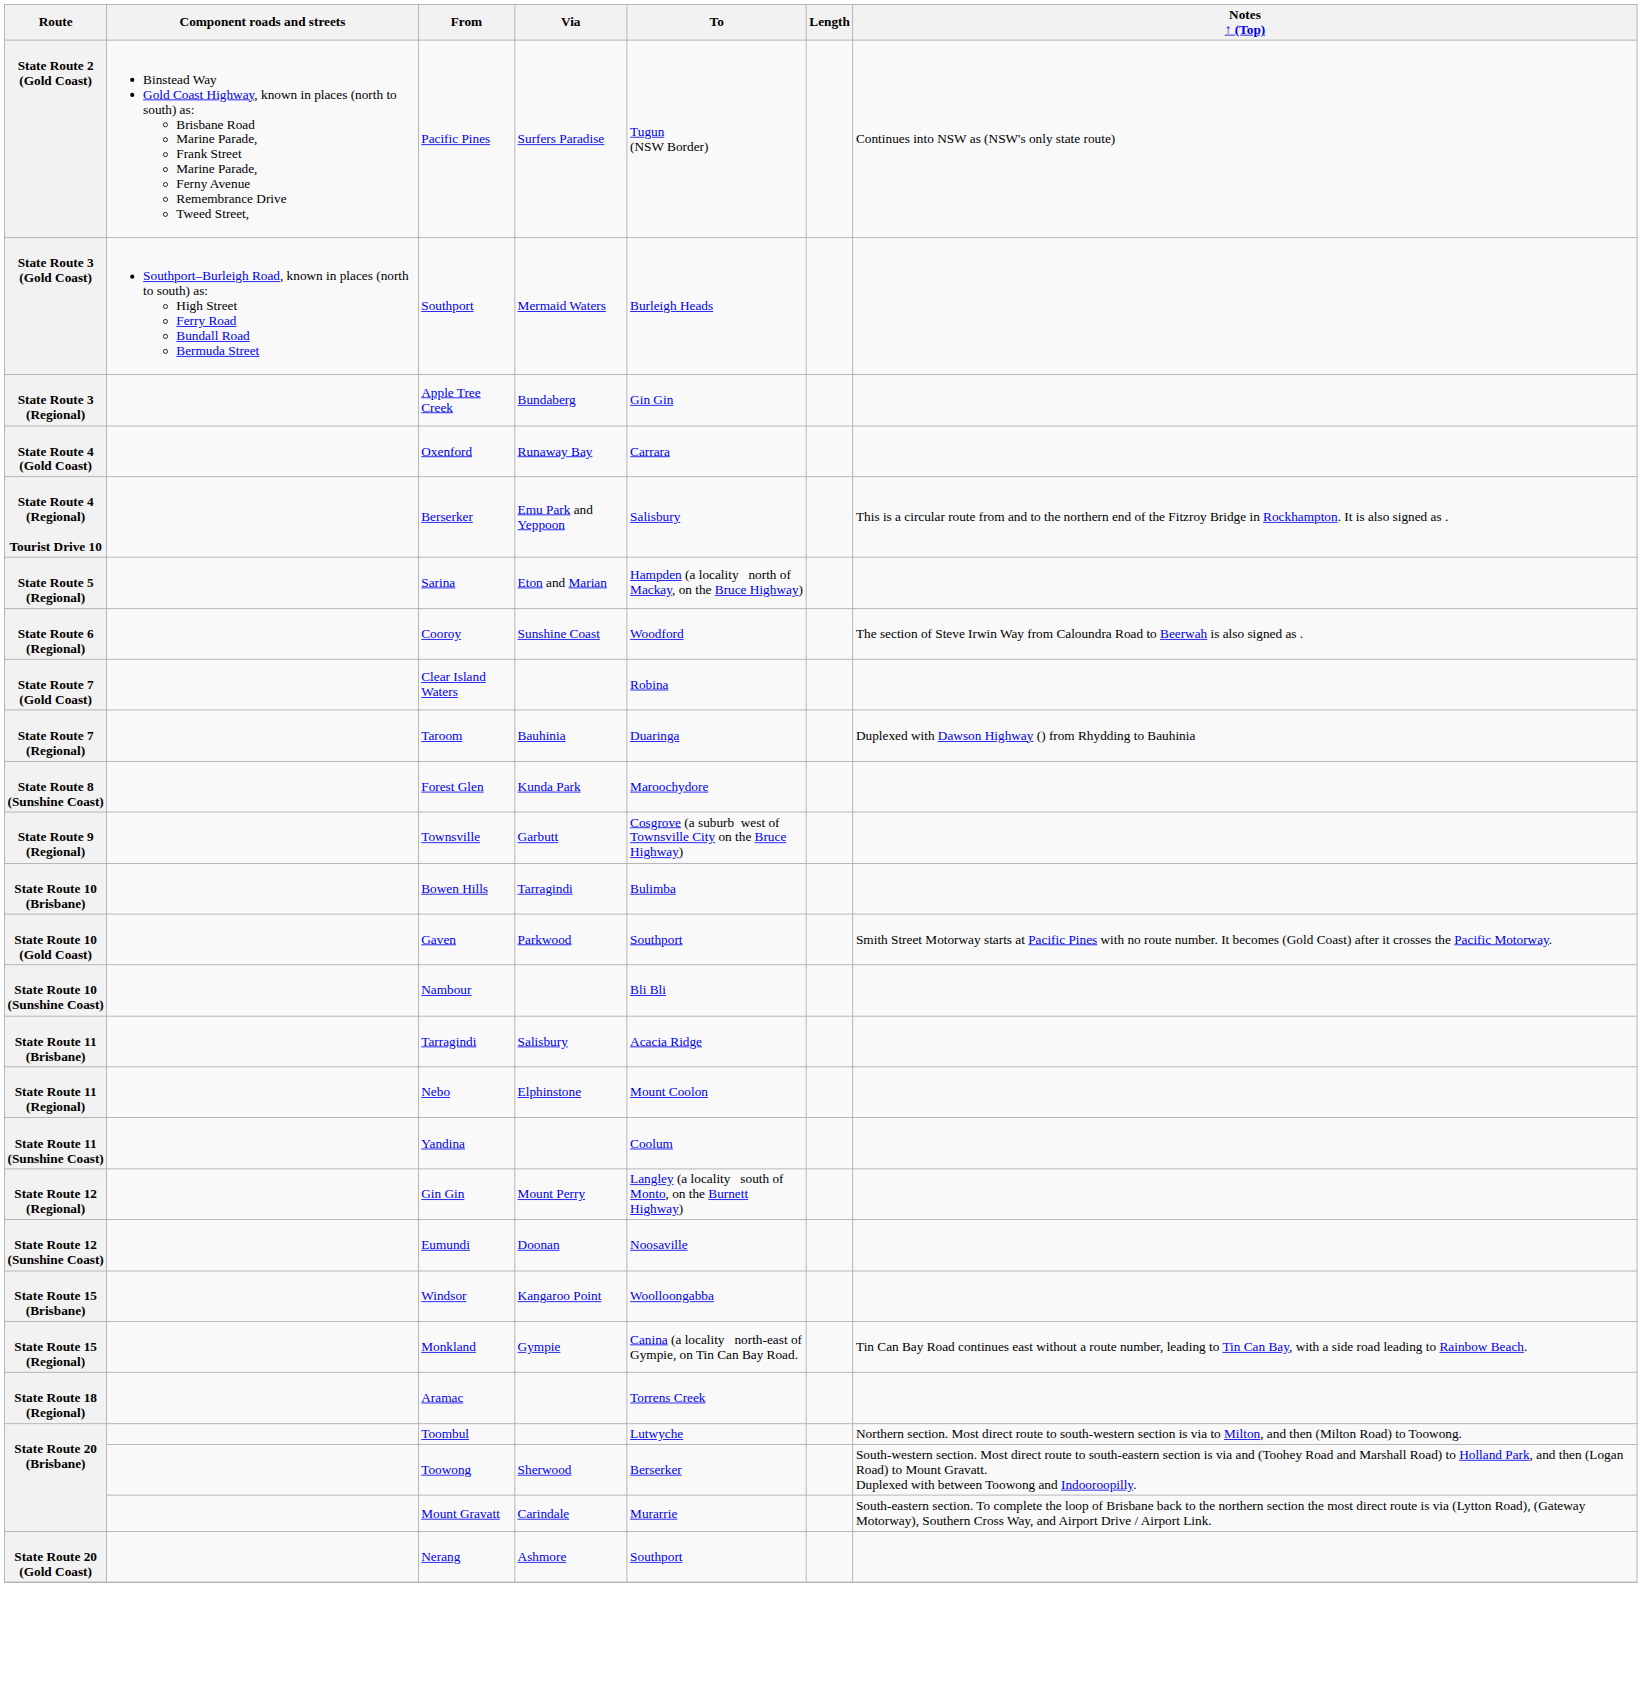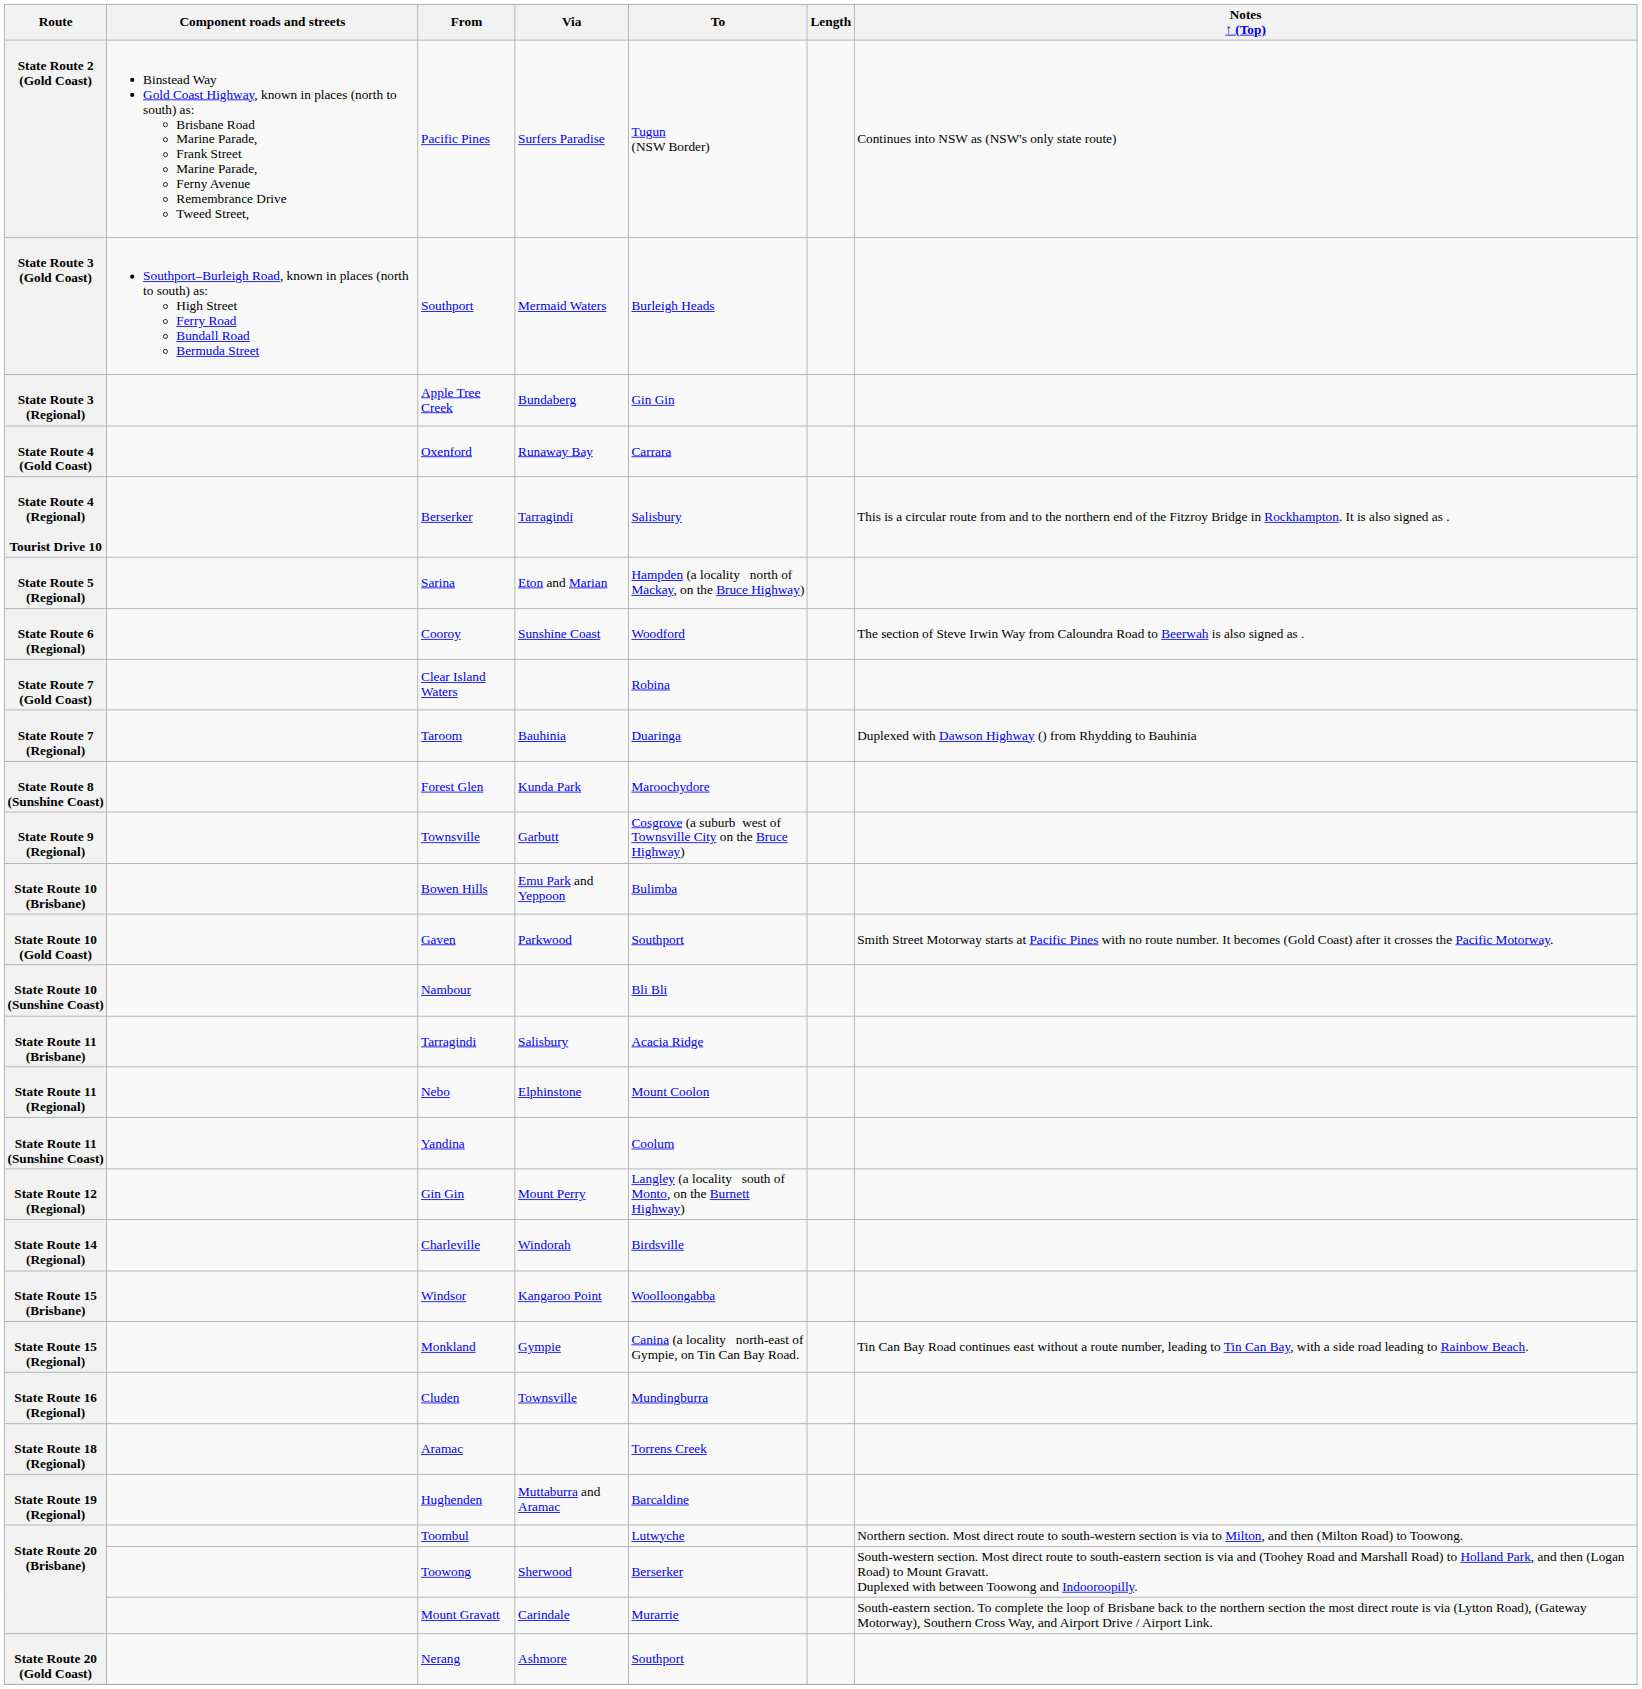State Route 4 (Regional) Tourist Drive 10 | Via: Emu Park and Yeppoon -> Tarragindi
State Route 10 (Brisbane) | Via: Tarragindi -> Emu Park and Yeppoon
- row: State Route 12 (Sunshine Coast) | Eumundi | Doonan | Noosaville
+ row: State Route 14 (Regional) | Charleville | Windorah | Birdsville
+ row: State Route 16 (Regional) | Cluden | Townsville | Mundingburra
+ row: State Route 19 (Regional) | Hughenden | Muttaburra and Aramac | Barcaldine
